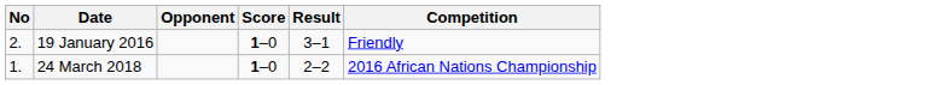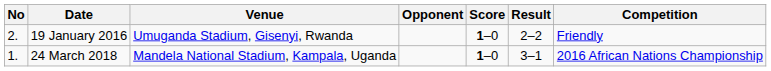+ column: Venue | Umuganda Stadium, Gisenyi, Rwanda | Mandela National Stadium, Kampala, Uganda
19 January 2016 | Result: 3–1 -> 2–2
24 March 2018 | Result: 2–2 -> 3–1
